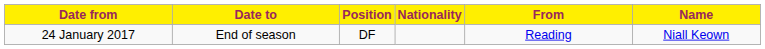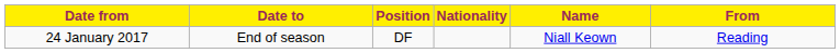columns swapped: Name <-> From
